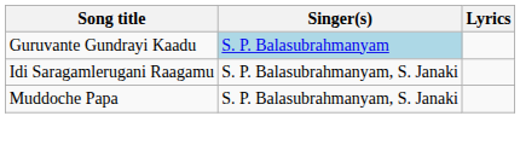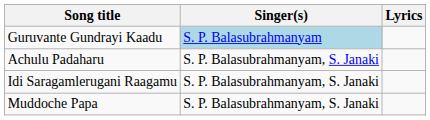+ row: Achulu Padaharu | S. P. Balasubrahmanyam, S. Janaki
